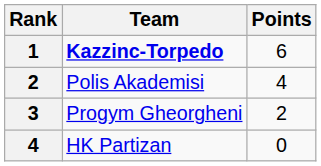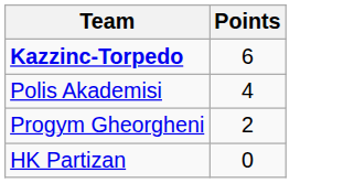- column: Rank | 1 | 2 | 3 | 4
